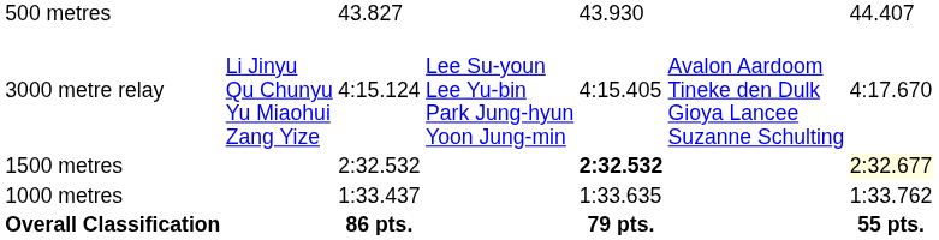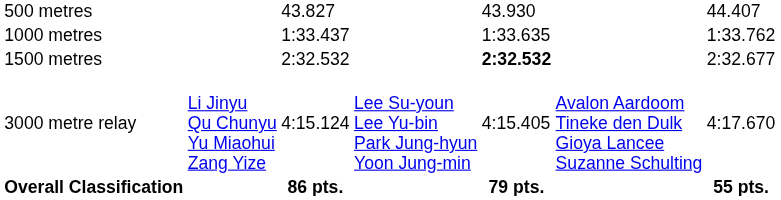rows swapped: 1000 metres <-> 3000 metre relay
1500 metres | column 7: lightyellow background -> no background
